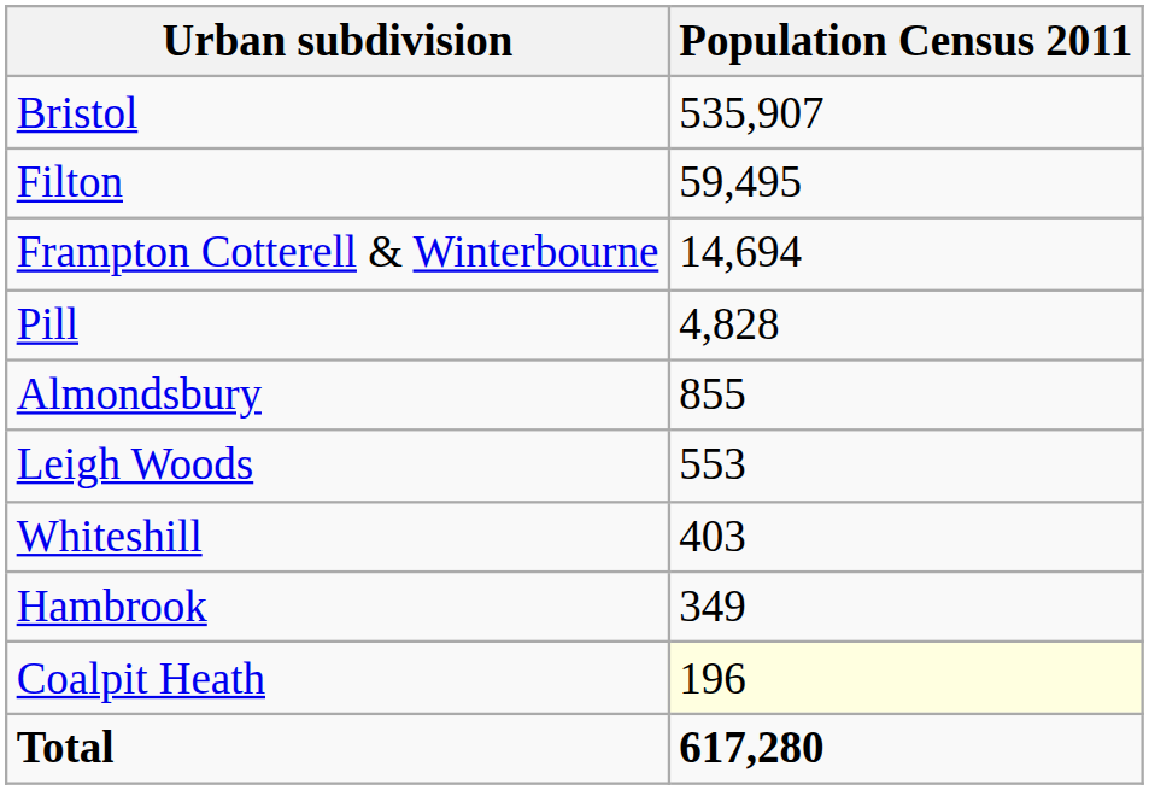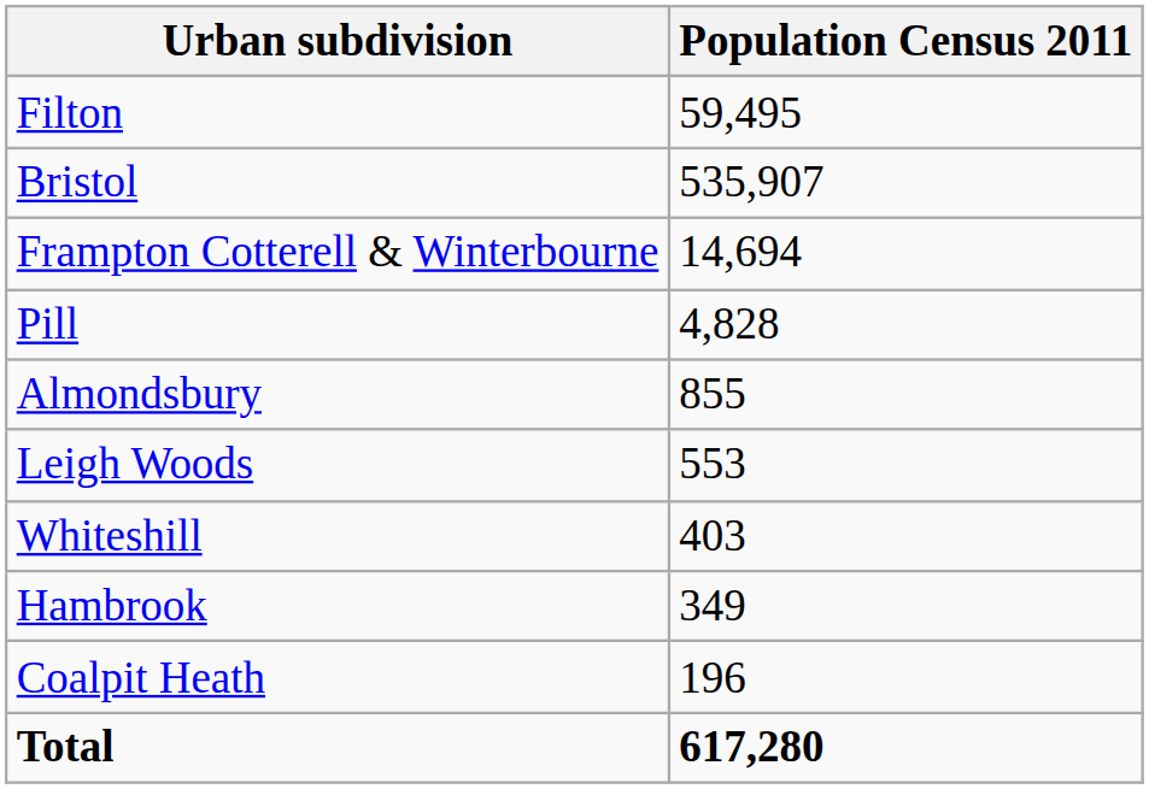rows swapped: Bristol <-> Filton
Coalpit Heath | Population Census 2011: lightyellow background -> no background
